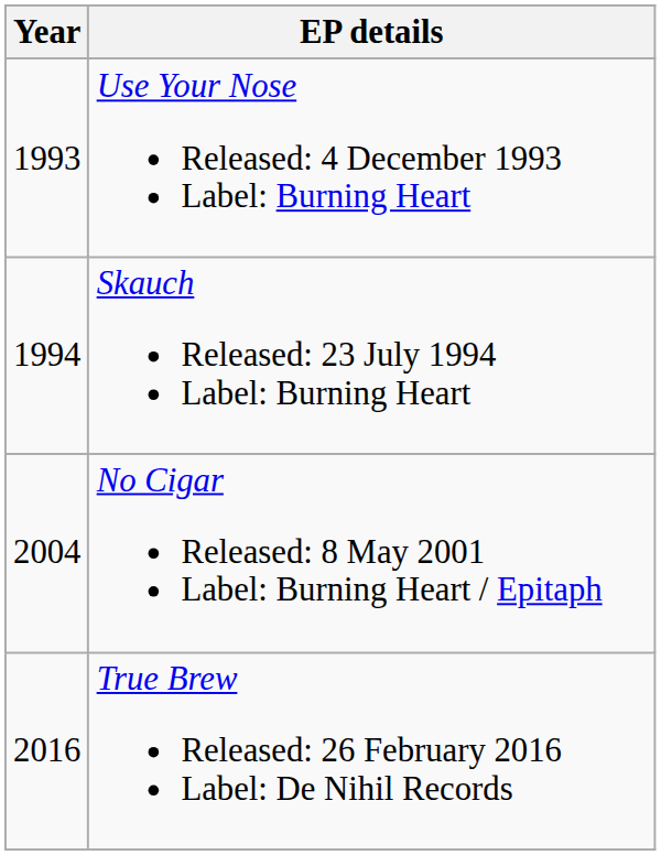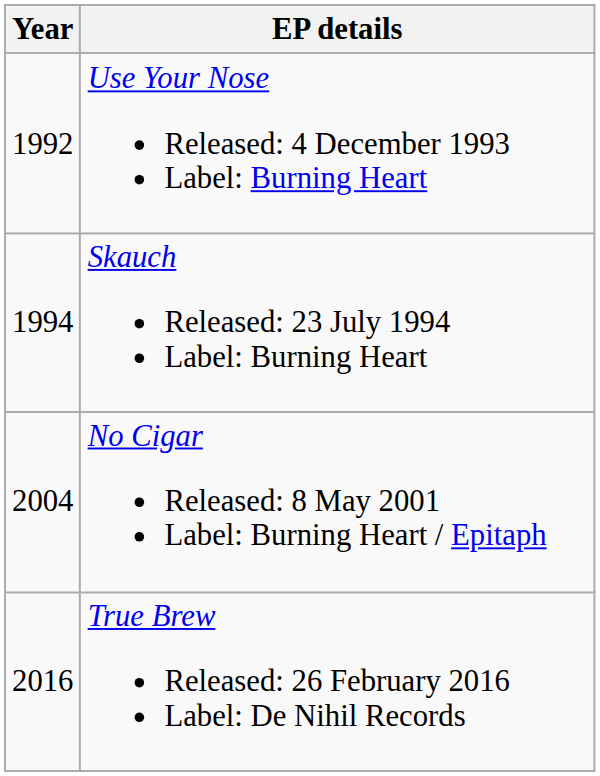Use Your Nose Released: 4 December 1993 Label: Burning Heart | Year: 1993 -> 1992
